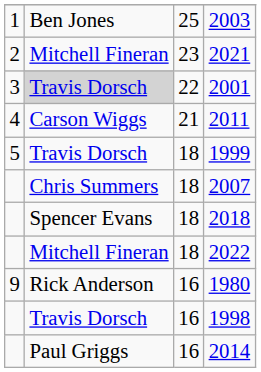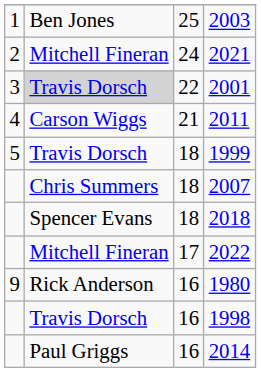2021 | column 3: 23 -> 24
2022 | column 3: 18 -> 17
